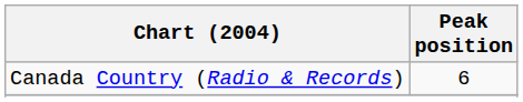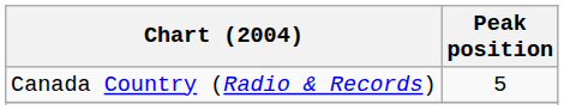Canada Country (Radio & Records) | Peak position: 6 -> 5
